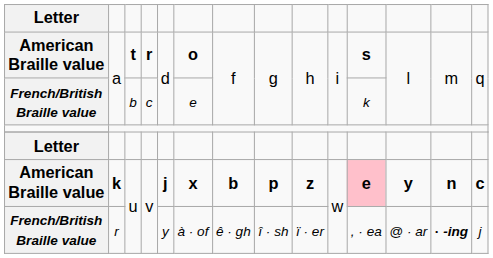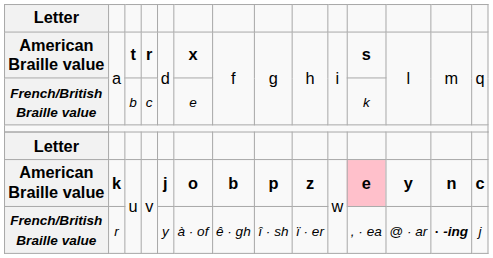American Braille value / a | column 6: o -> x
American Braille value / k | column 6: x -> o
